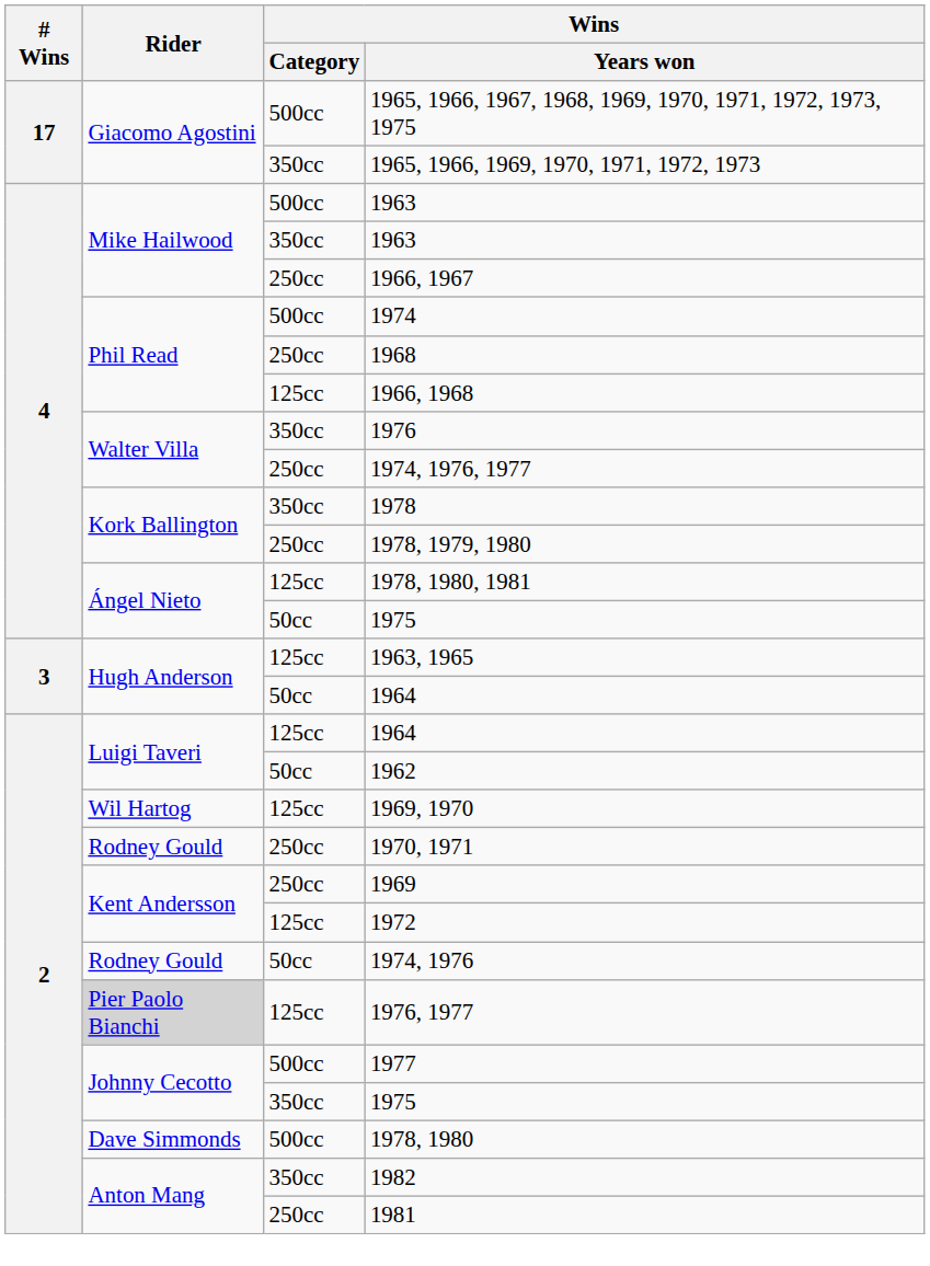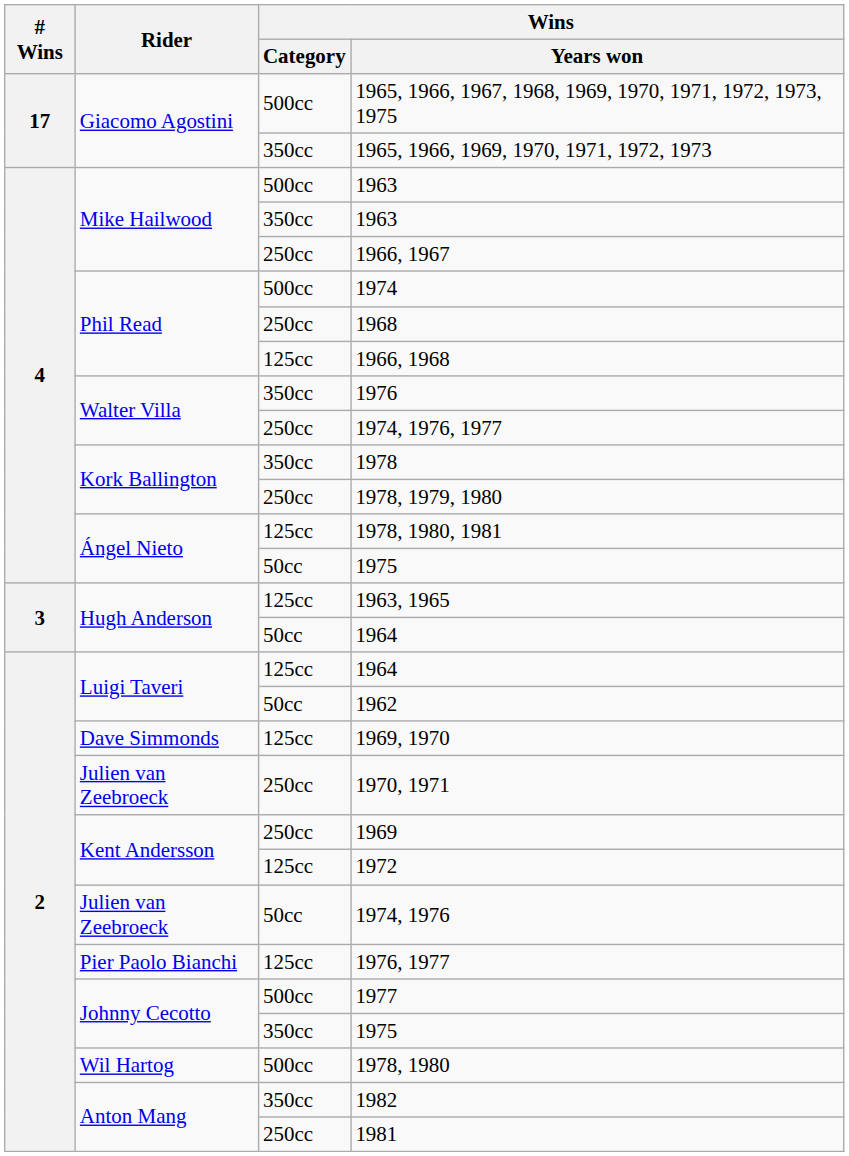1969, 1970 | Rider: Wil Hartog -> Dave Simmonds
1970, 1971 | Rider: Rodney Gould -> Julien van Zeebroeck
1974, 1976 | Rider: Rodney Gould -> Julien van Zeebroeck
1976, 1977 | Rider: lightgrey background -> no background
1978, 1980 | Rider: Dave Simmonds -> Wil Hartog
